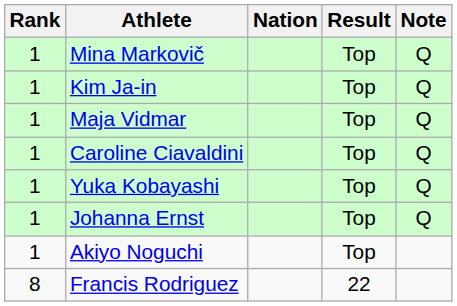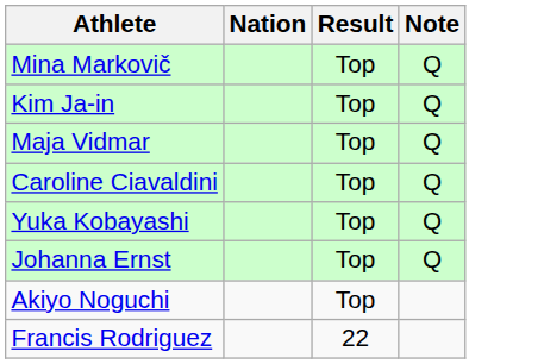- column: Rank | 1 | 1 | 1 | 1 | 1 | 1 | 1 | 8
